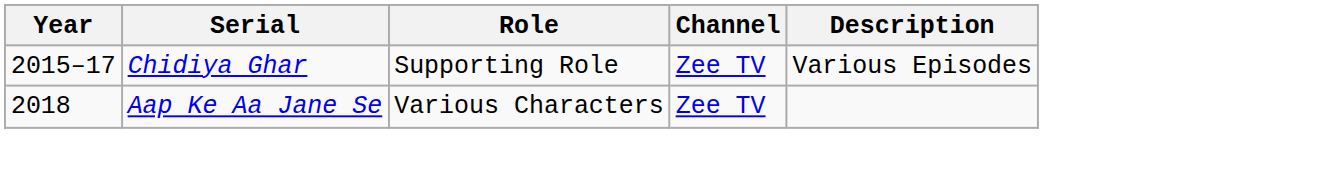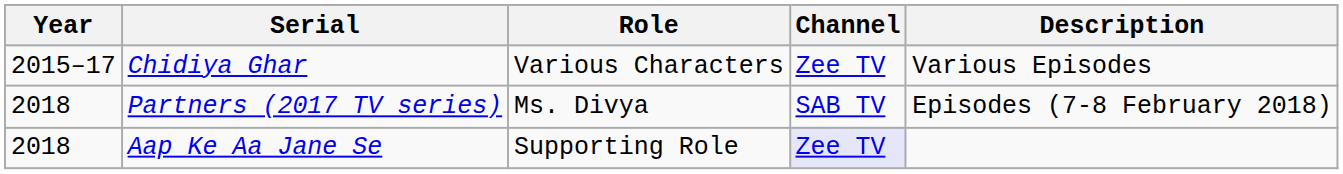Chidiya Ghar | Role: Supporting Role -> Various Characters
+ row: 2018 | Partners (2017 TV series) | Ms. Divya | SAB TV | Episodes (7-8 February 2018)
Aap Ke Aa Jane Se | Role: Various Characters -> Supporting Role
Aap Ke Aa Jane Se | Channel: no background -> lavender background
